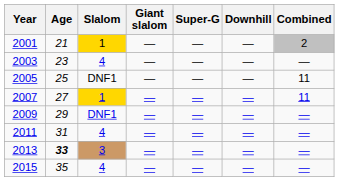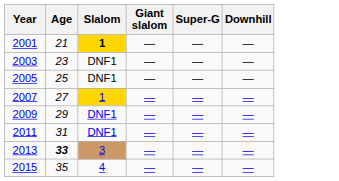- column: Combined | 2 | — | 11 | 11 | — | — | — | —
2001 | Slalom: normal -> bold
2003 | Slalom: 4 -> DNF1
2011 | Slalom: 4 -> DNF1
